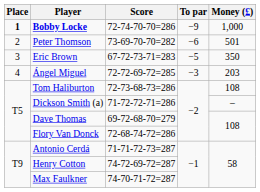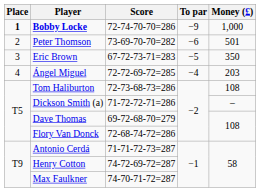Ángel Miguel | To par: −3 -> −4
